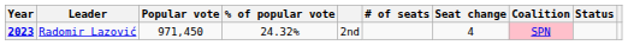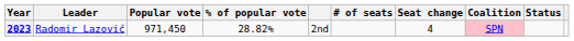2023 | % of popular vote: 24.32% -> 28.82%
